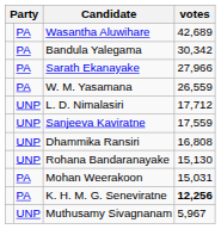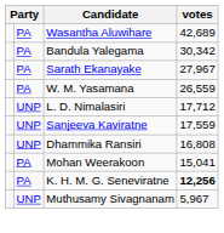Sarath Ekanayake | votes: 27,966 -> 27,967
- row: UNP | Rohana Bandaranayake | 15,130
Mohan Weerakoon | votes: 15,031 -> 15,041
